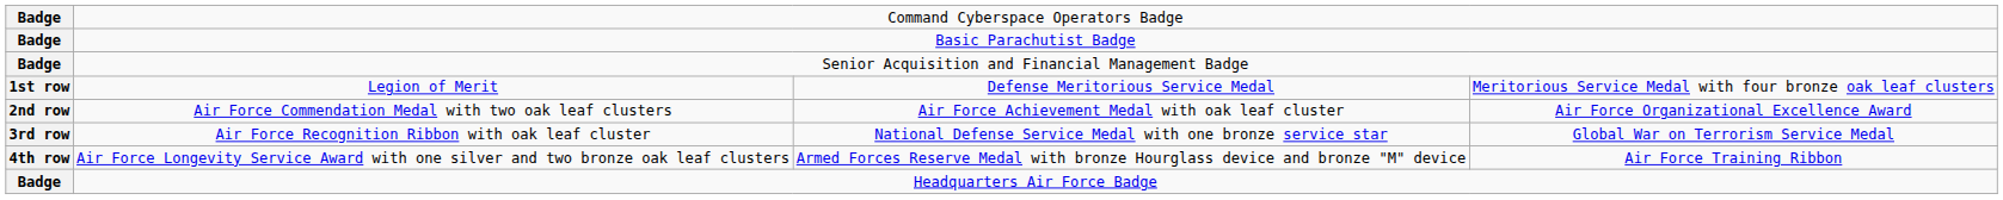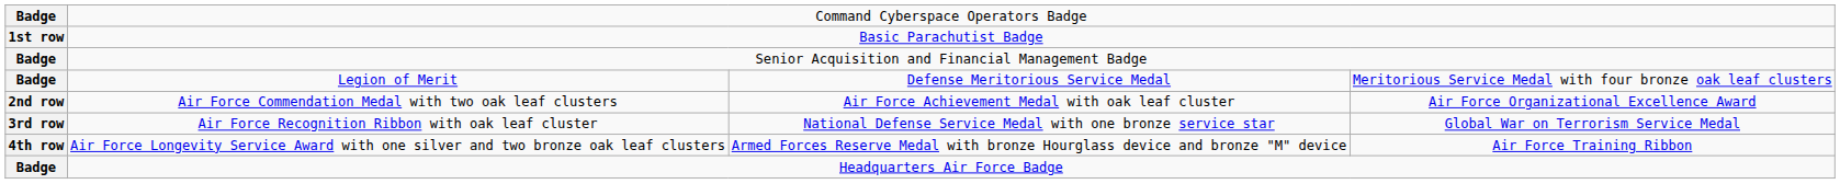Basic Parachutist Badge | column 1: Badge -> 1st row
Legion of Merit | column 1: 1st row -> Badge
